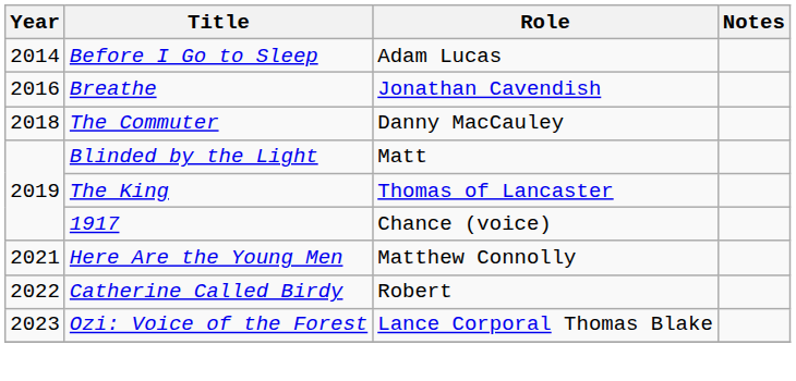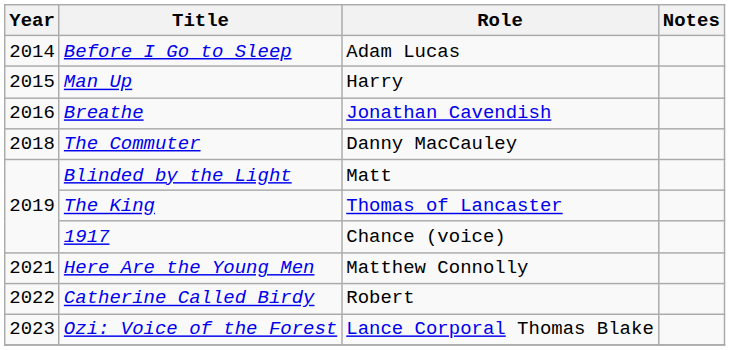+ row: 2015 | Man Up | Harry
